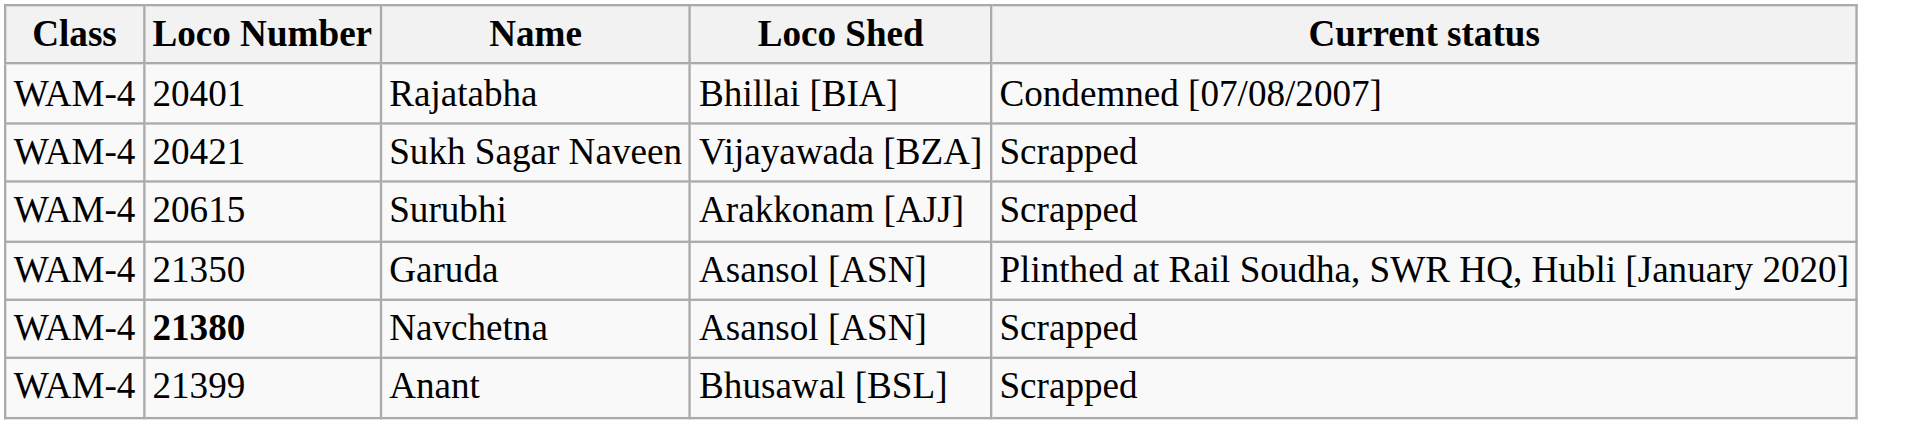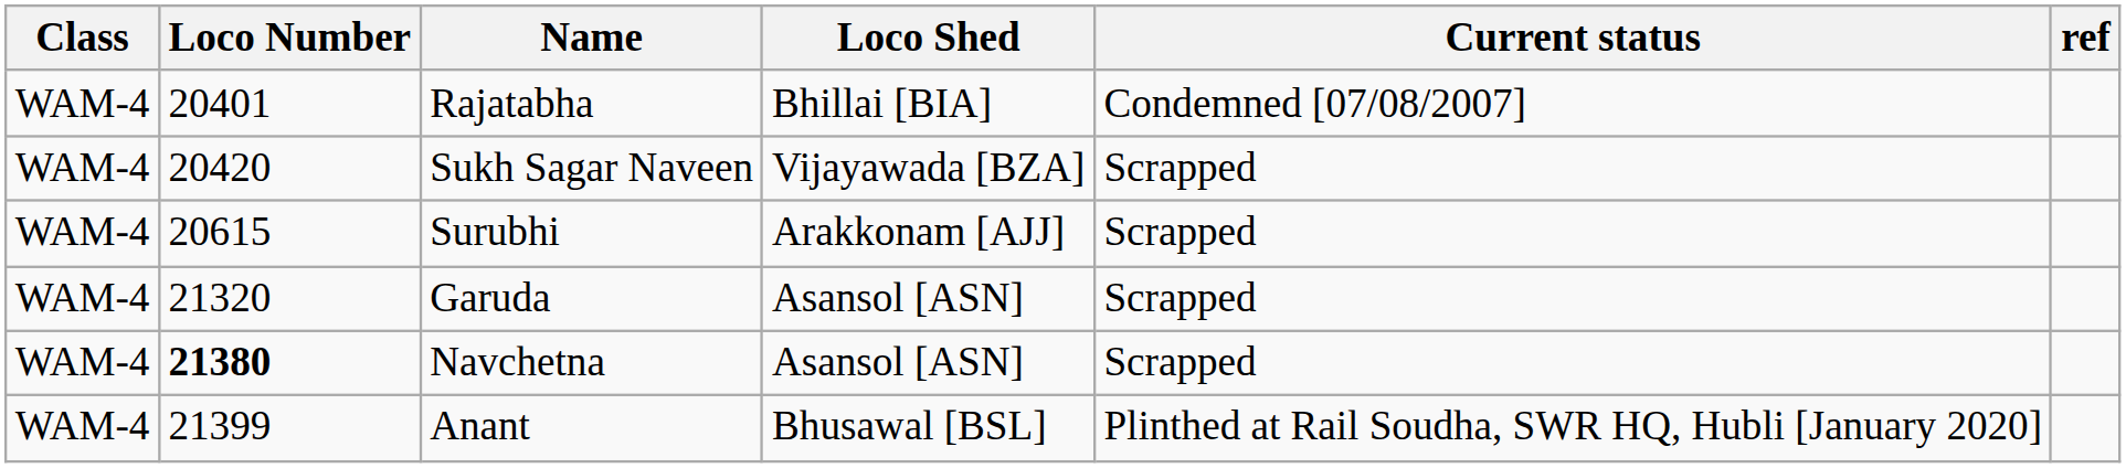+ column: ref
Sukh Sagar Naveen | Loco Number: 20421 -> 20420
Garuda | Loco Number: 21350 -> 21320
Garuda | Current status: Plinthed at Rail Soudha, SWR HQ, Hubli [January 2020] -> Scrapped
Anant | Current status: Scrapped -> Plinthed at Rail Soudha, SWR HQ, Hubli [January 2020]
